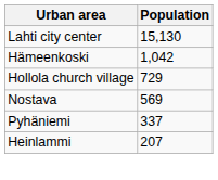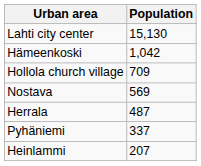Hollola church village | Population: 729 -> 709
+ row: Herrala | 487
